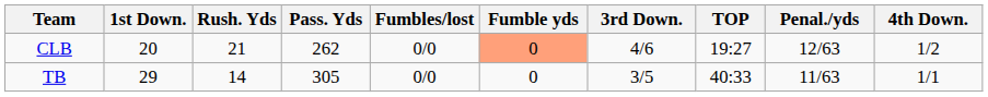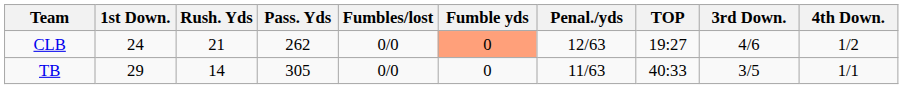columns swapped: Penal./yds <-> 3rd Down.
CLB | 1st Down.: 20 -> 24
